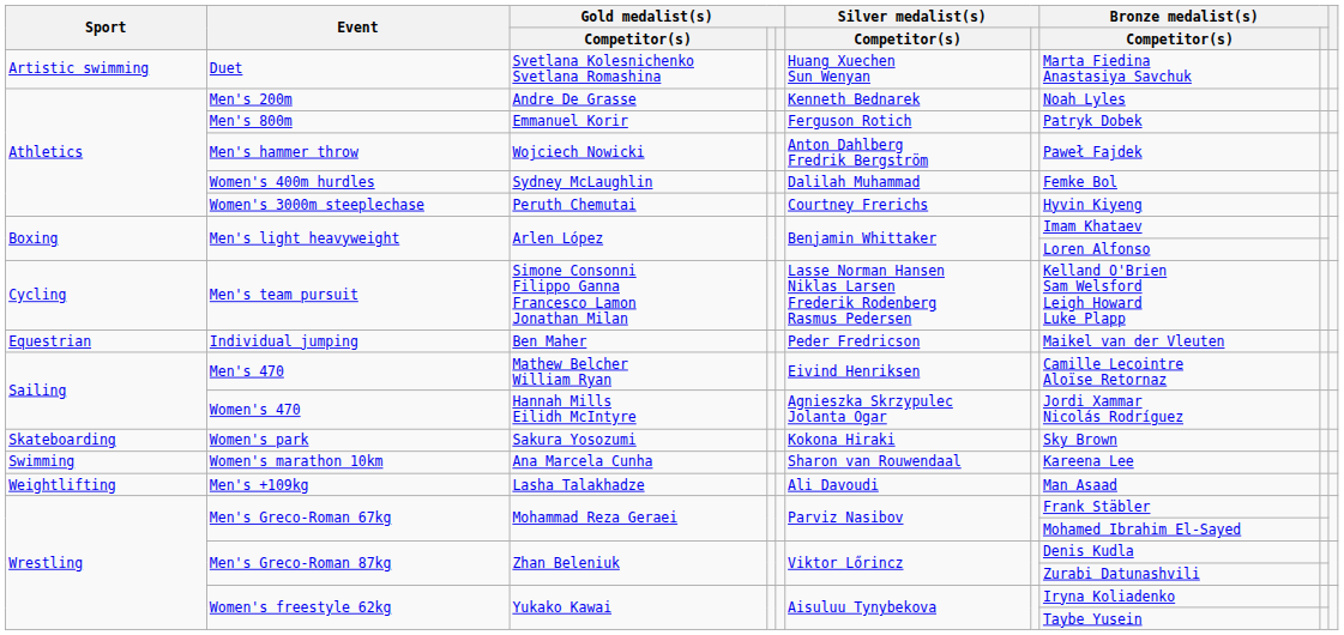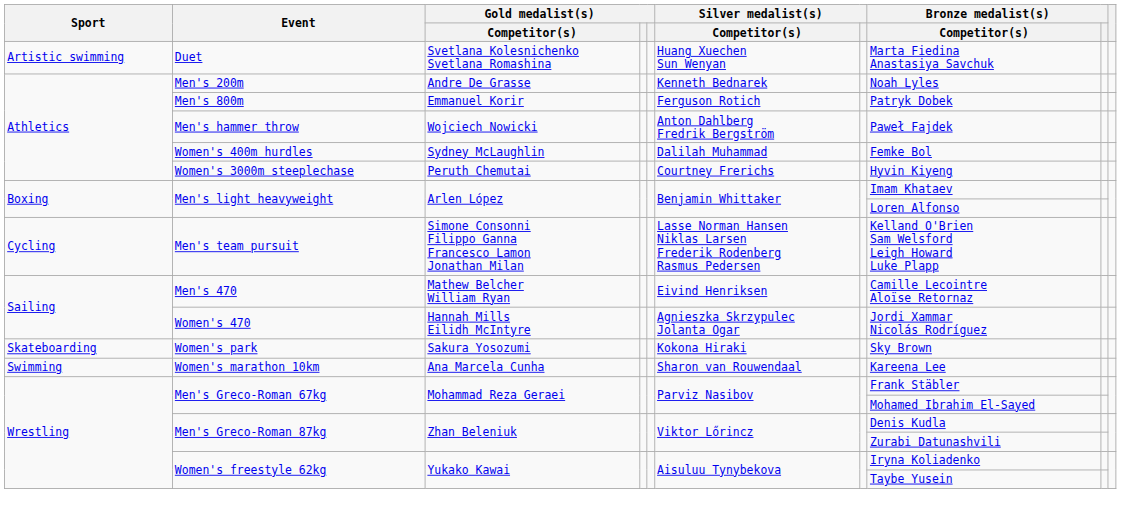- row: Equestrian | Individual jumping | Ben Maher | Peder Fredricson | Maikel van der Vleuten
- row: Weightlifting | Men's +109kg | Lasha Talakhadze | Ali Davoudi | Man Asaad
